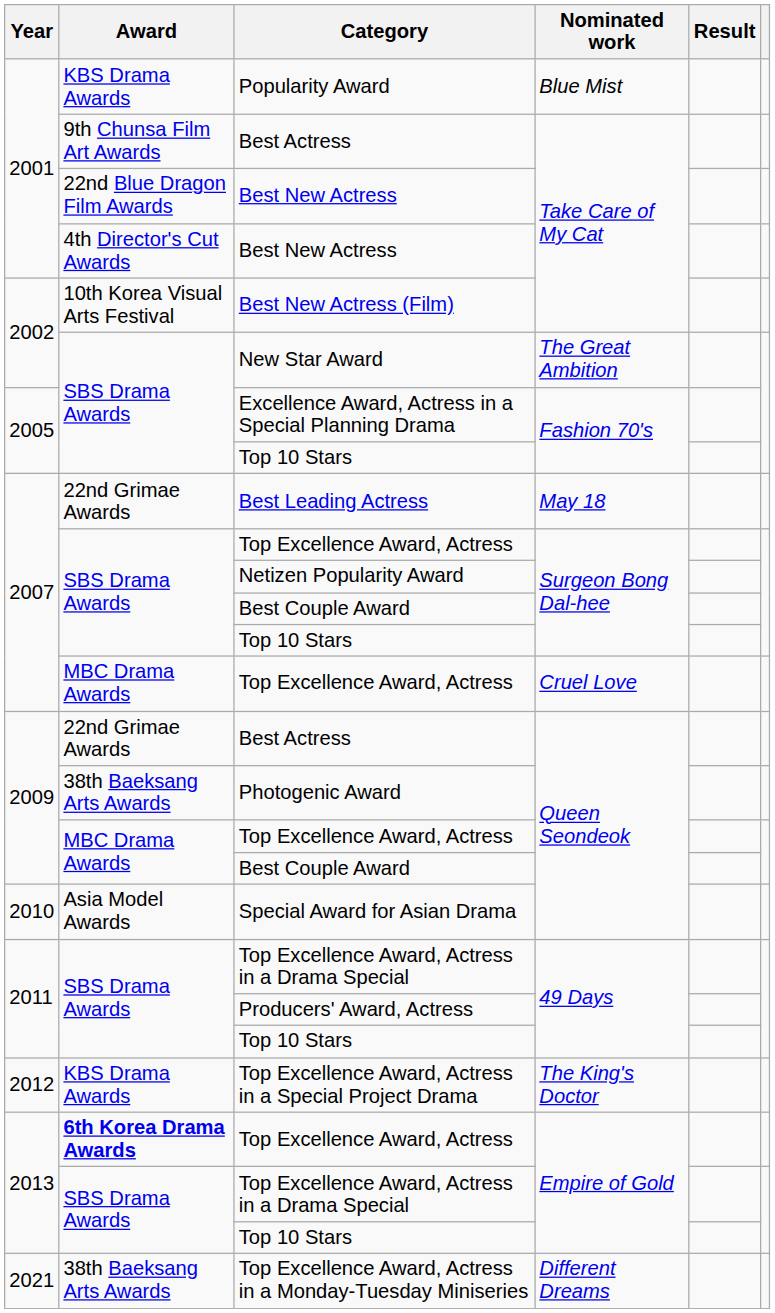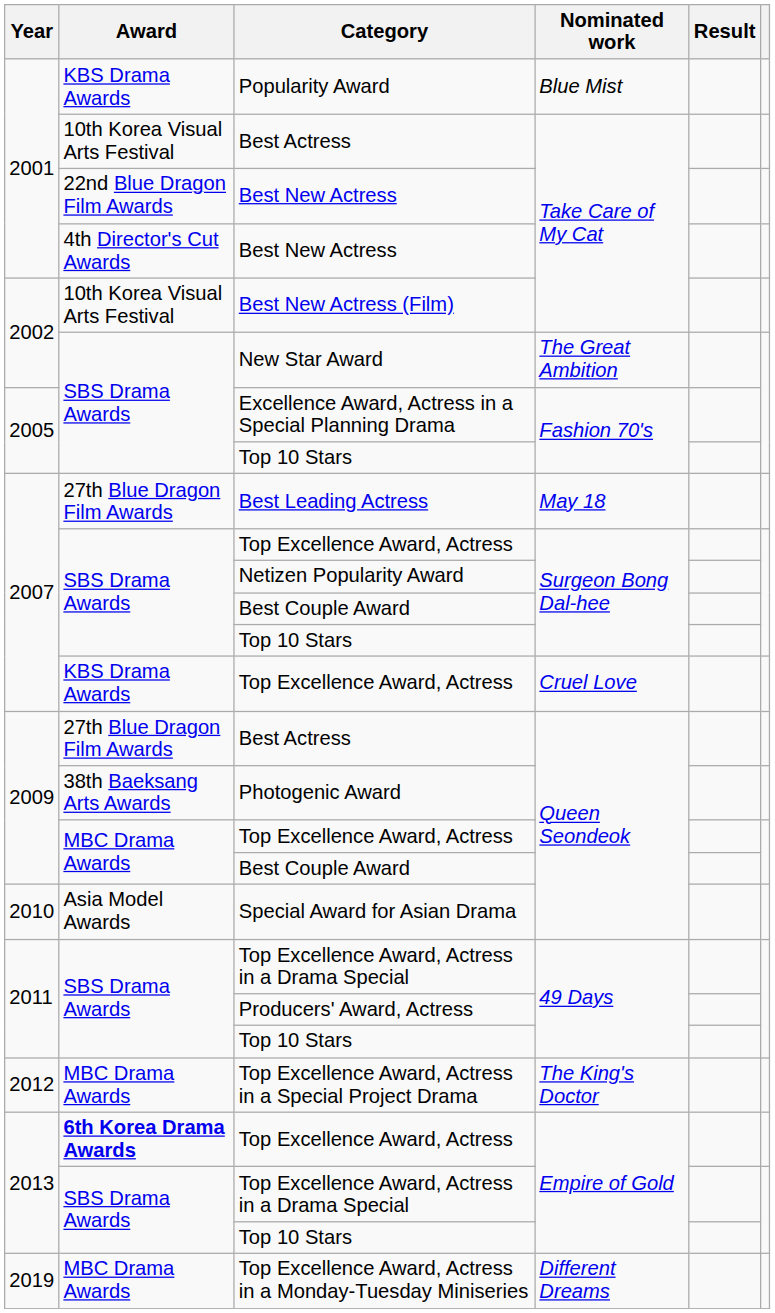Best Actress / Take Care of My Cat | Award: 9th Chunsa Film Art Awards -> 10th Korea Visual Arts Festival
Best Leading Actress | Award: 22nd Grimae Awards -> 27th Blue Dragon Film Awards
Top Excellence Award, Actress / Cruel Love | Award: MBC Drama Awards -> KBS Drama Awards
Best Actress / Queen Seondeok | Award: 22nd Grimae Awards -> 27th Blue Dragon Film Awards
Top Excellence Award, Actress in a Special Project Drama | Award: KBS Drama Awards -> MBC Drama Awards
Top Excellence Award, Actress in a Monday-Tuesday Miniseries | Year: 2021 -> 2019
Top Excellence Award, Actress in a Monday-Tuesday Miniseries | Award: 38th Baeksang Arts Awards -> MBC Drama Awards
